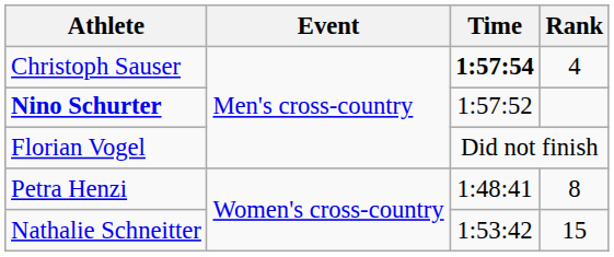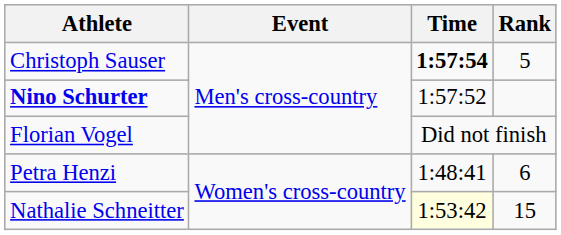Christoph Sauser | Rank: 4 -> 5
Petra Henzi | Rank: 8 -> 6
Nathalie Schneitter | Time: no background -> lightyellow background
